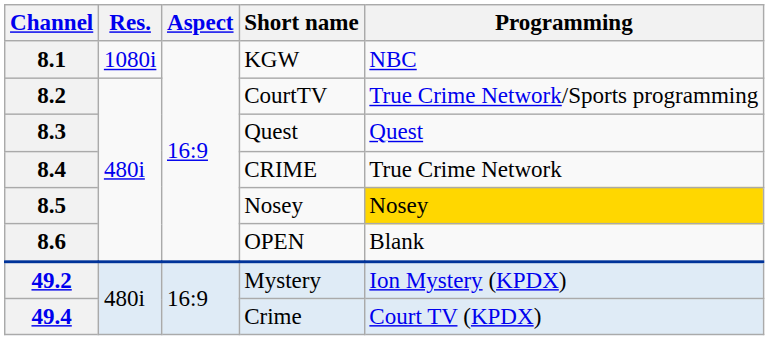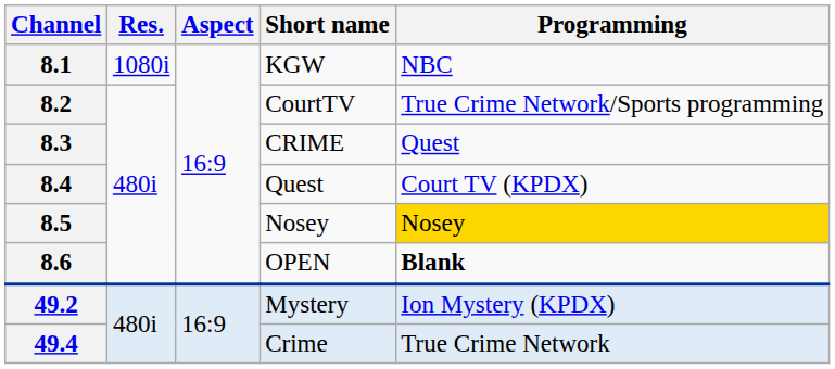8.3 | Short name: Quest -> CRIME
8.4 | Short name: CRIME -> Quest
8.4 | Programming: True Crime Network -> Court TV (KPDX)
8.6 | Programming: normal -> bold
49.4 | Programming: Court TV (KPDX) -> True Crime Network
